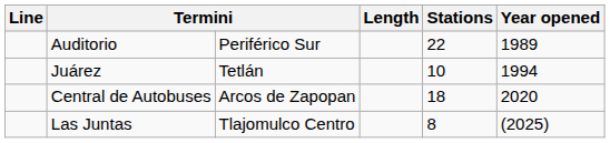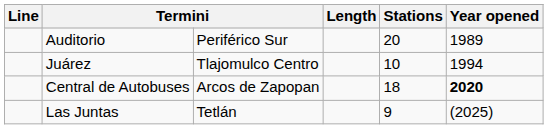Auditorio | Stations: 22 -> 20
Juárez | column 3: Tetlán -> Tlajomulco Centro
Central de Autobuses | Year opened: normal -> bold
Las Juntas | column 3: Tlajomulco Centro -> Tetlán
Las Juntas | Stations: 8 -> 9
